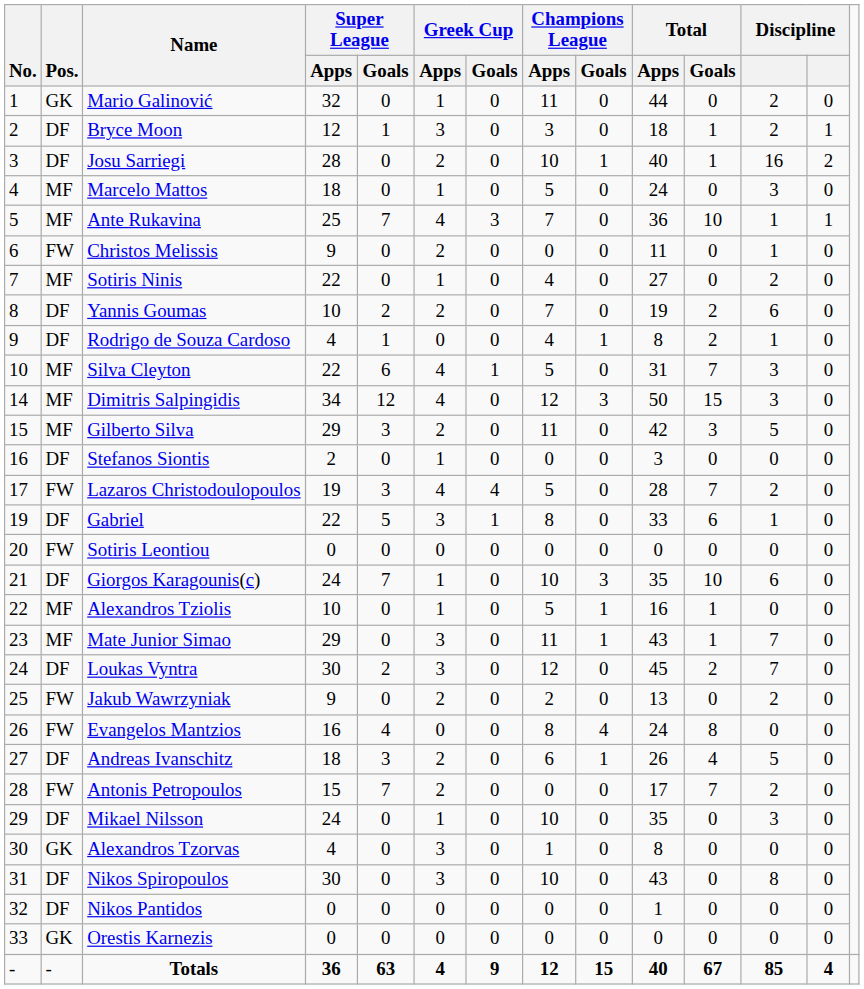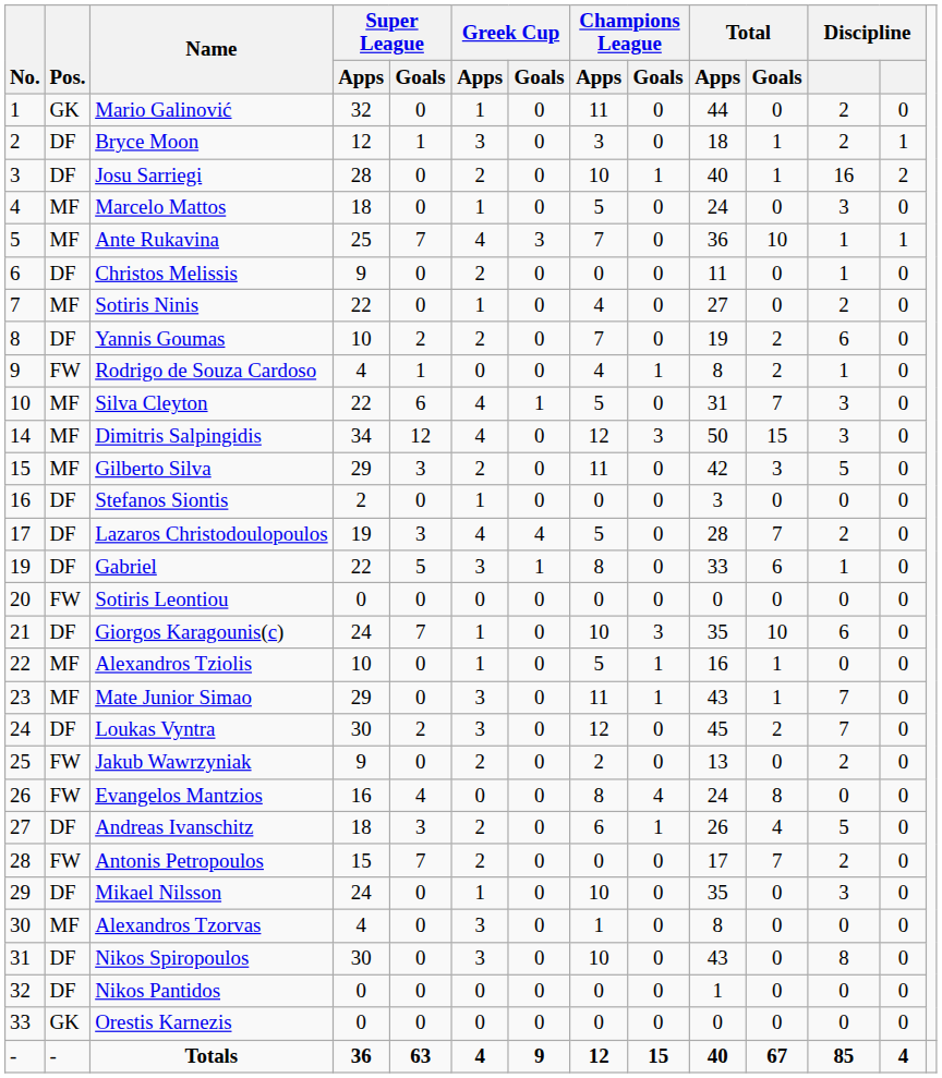Christos Melissis | Pos.: FW -> DF
Rodrigo de Souza Cardoso | Pos.: DF -> FW
Lazaros Christodoulopoulos | Pos.: FW -> DF
Alexandros Tzorvas | Pos.: GK -> MF
